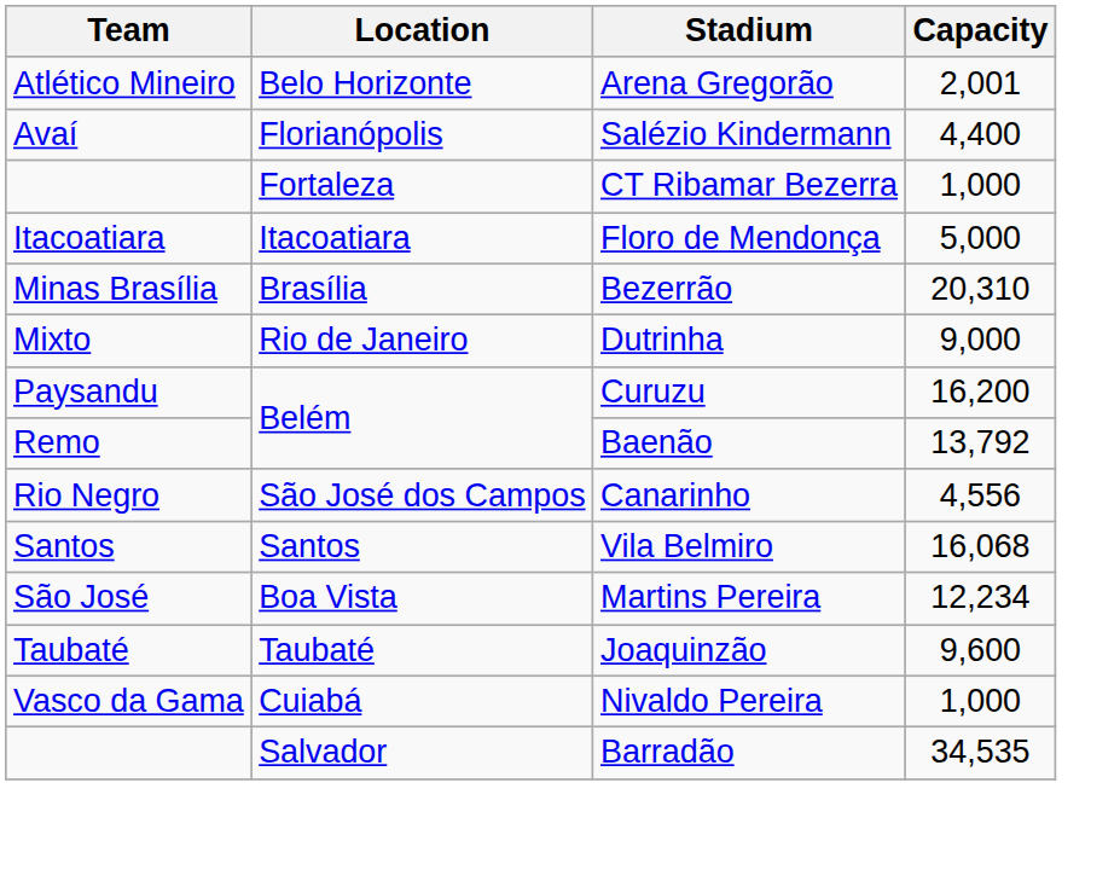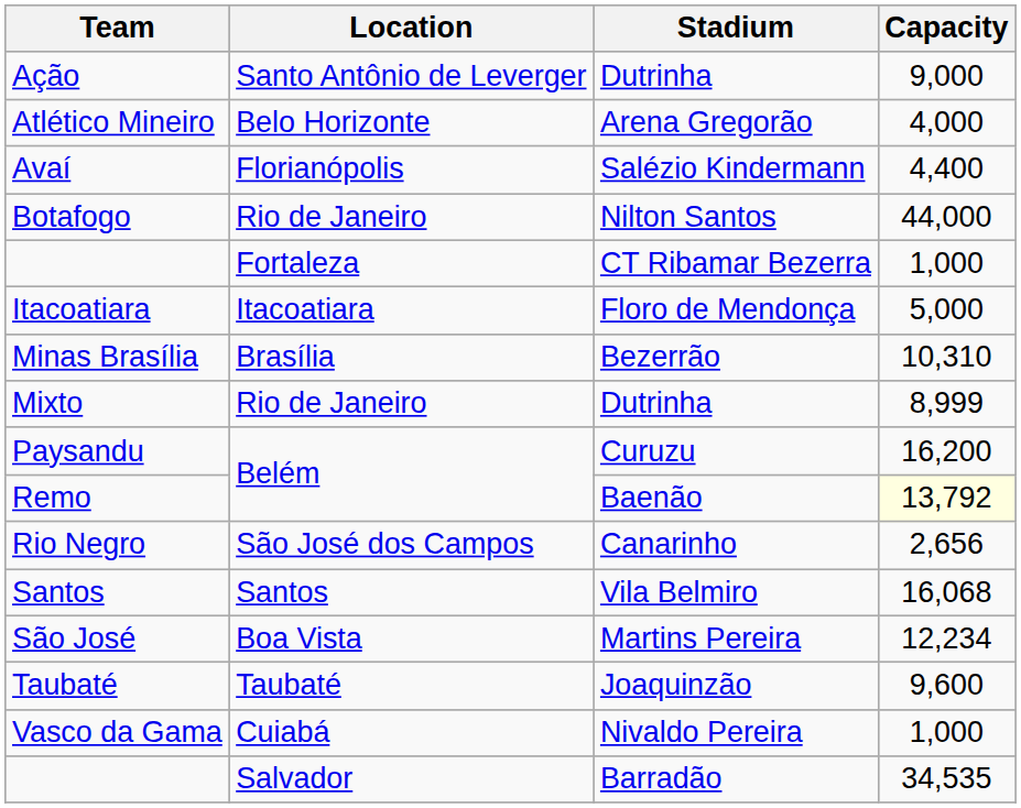+ row: Ação | Santo Antônio de Leverger | Dutrinha | 9,000
Atlético Mineiro | Capacity: 2,001 -> 4,000
+ row: Botafogo | Rio de Janeiro | Nilton Santos | 44,000
Minas Brasília | Capacity: 20,310 -> 10,310
Mixto | Capacity: 9,000 -> 8,999
Remo | Capacity: no background -> lightyellow background
Rio Negro | Capacity: 4,556 -> 2,656
